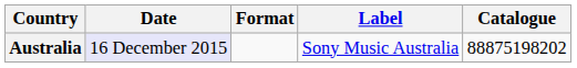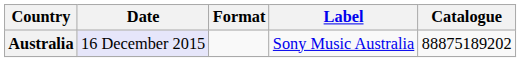Australia | Catalogue: 88875198202 -> 88875189202
